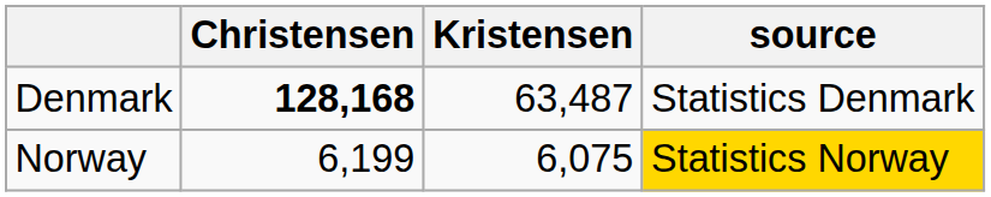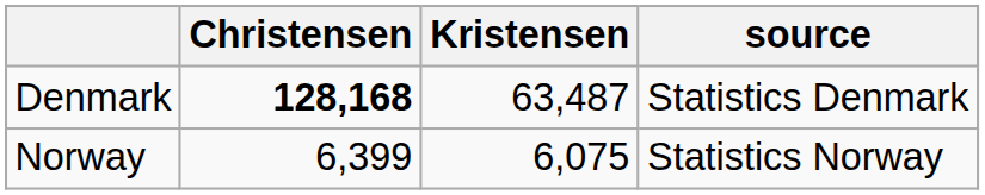Norway | Christensen: 6,199 -> 6,399
Norway | source: gold background -> no background
